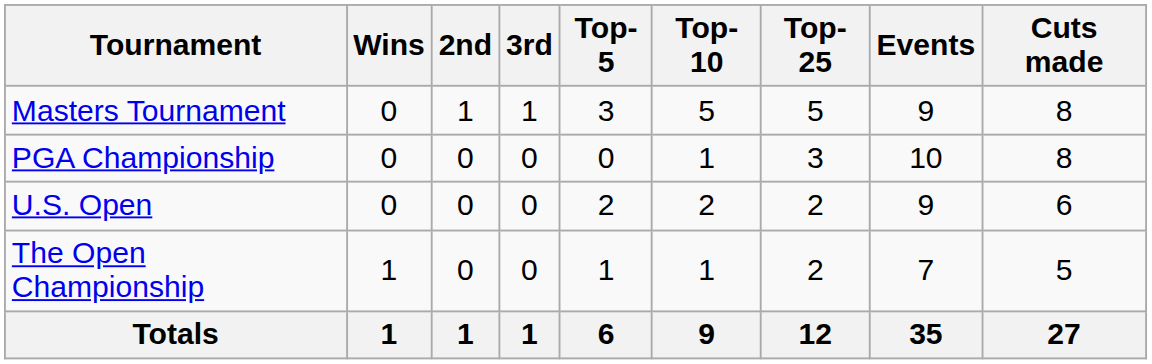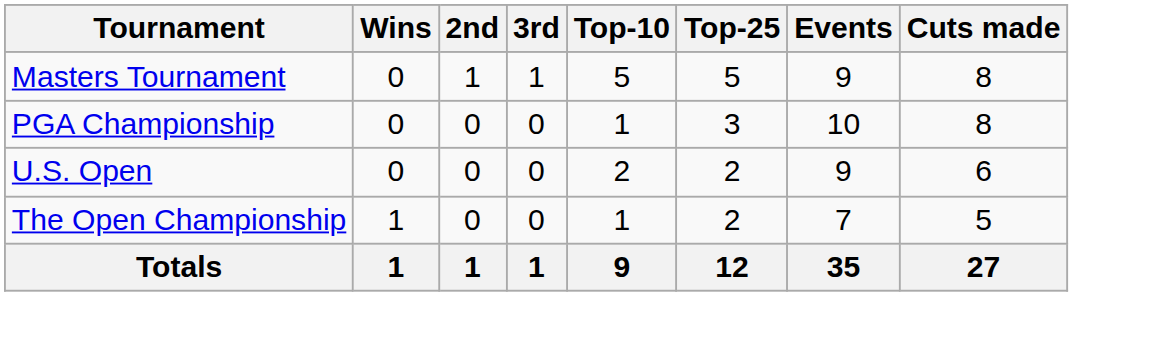- column: Top-5 | 3 | 0 | 2 | 1 | 6
